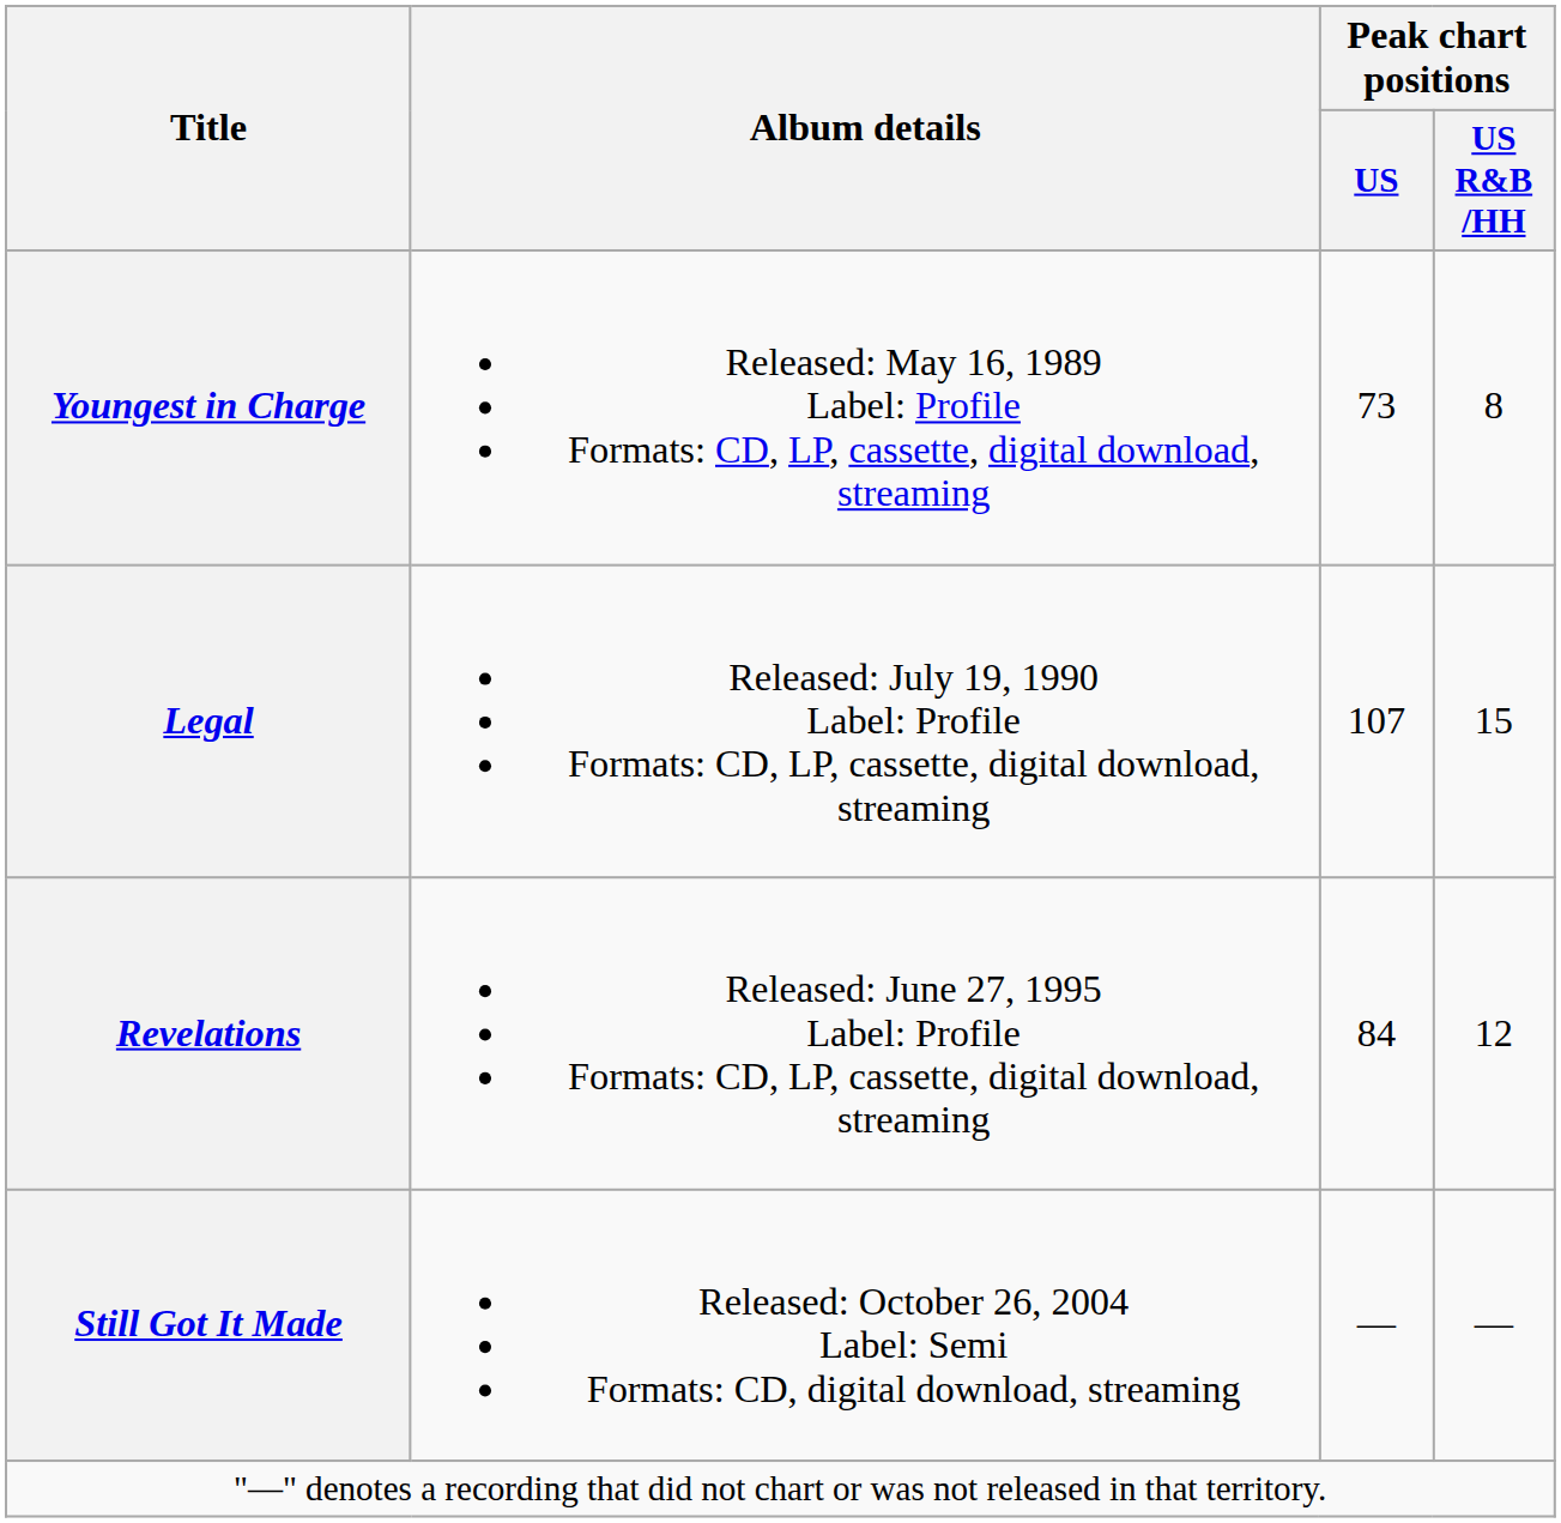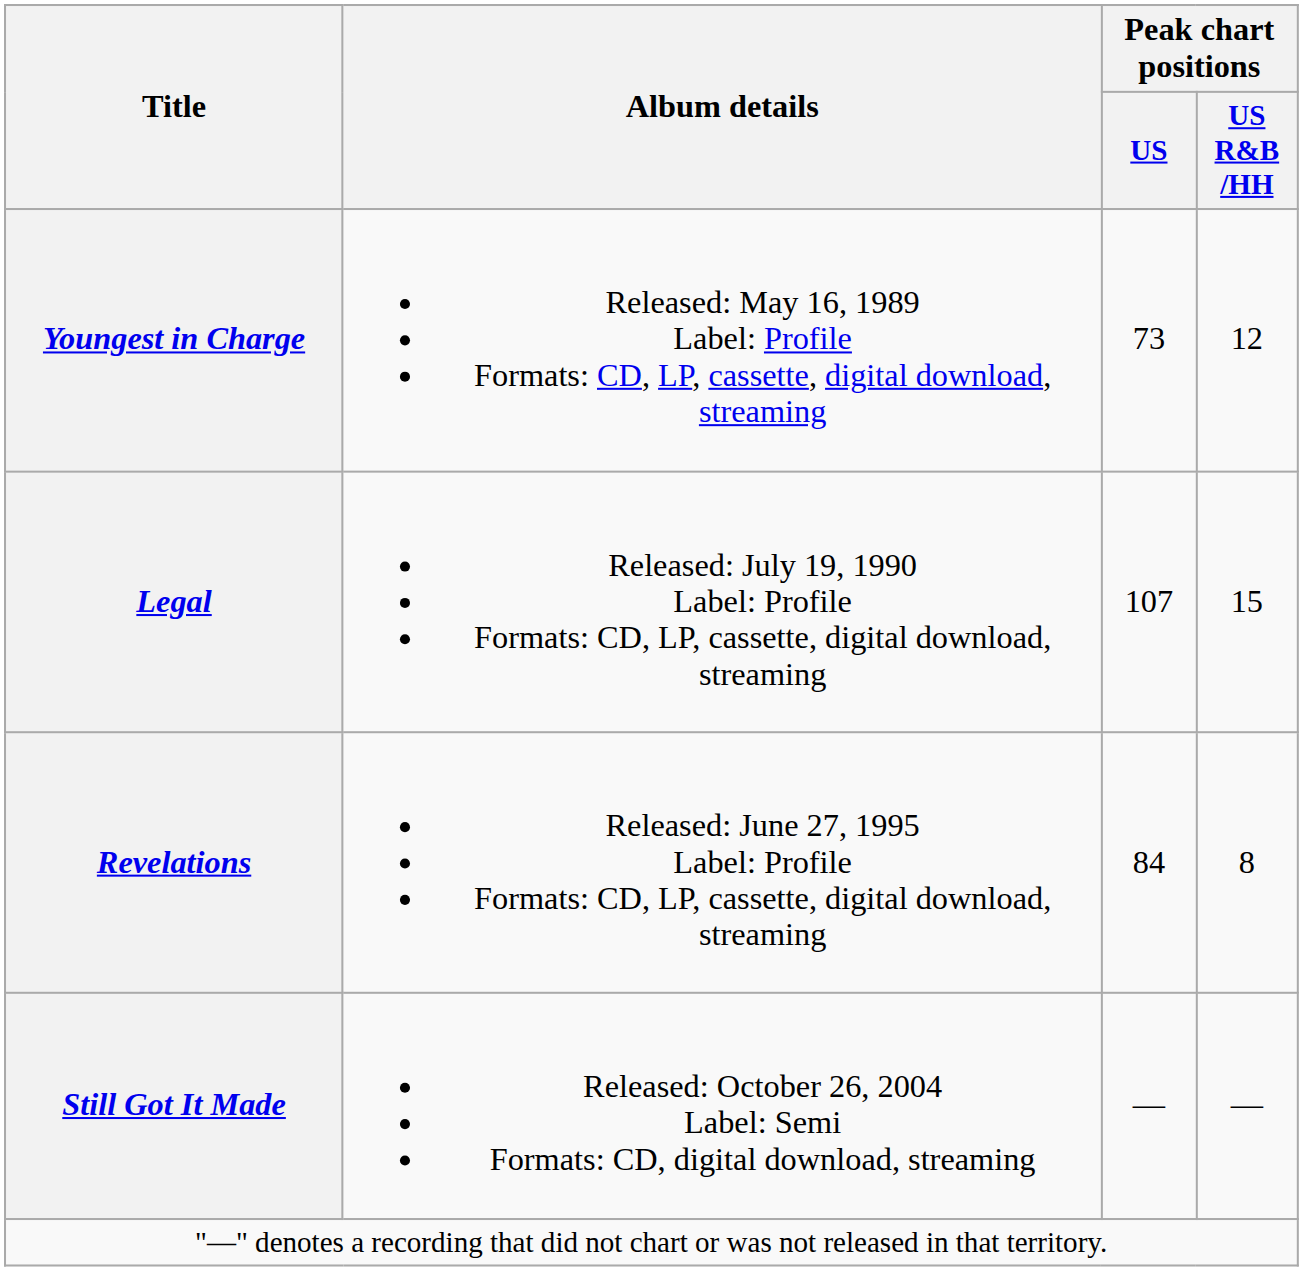Youngest in Charge | Peak chart positions / US R&B /HH: 8 -> 12
Revelations | Peak chart positions / US R&B /HH: 12 -> 8
